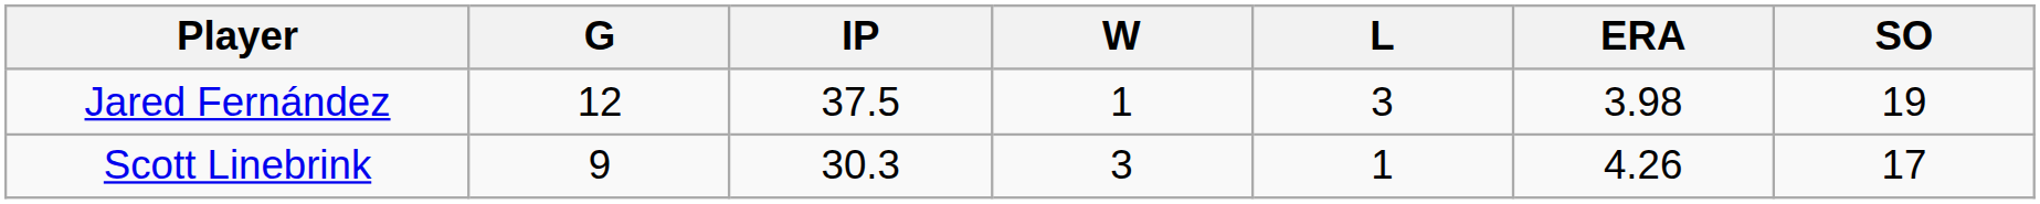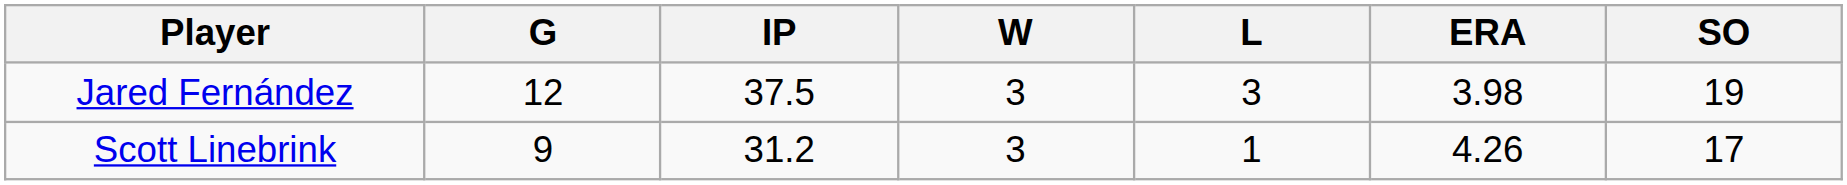Jared Fernández | W: 1 -> 3
Scott Linebrink | IP: 30.3 -> 31.2
